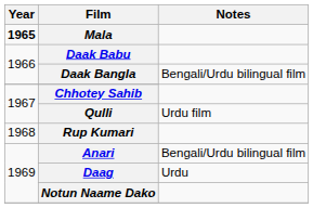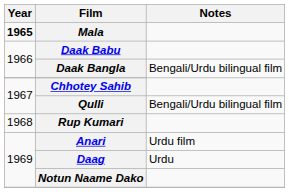Qulli | Notes: Urdu film -> Bengali/Urdu bilingual film
Anari | Notes: Bengali/Urdu bilingual film -> Urdu film
